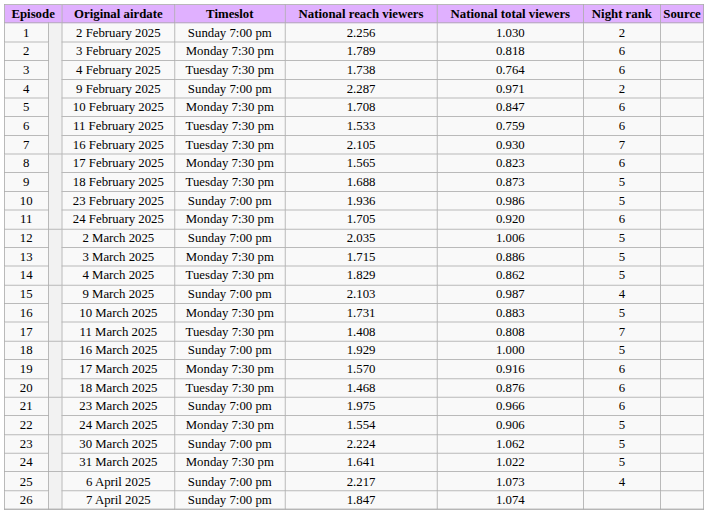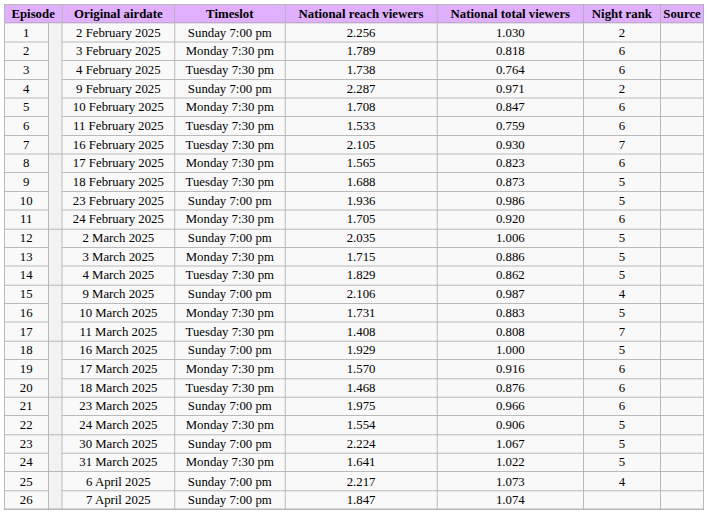9 March 2025 | National reach viewers: 2.103 -> 2.106
30 March 2025 | National total viewers: 1.062 -> 1.067
